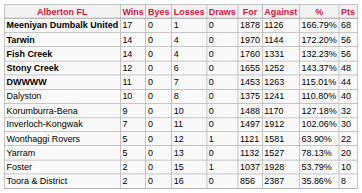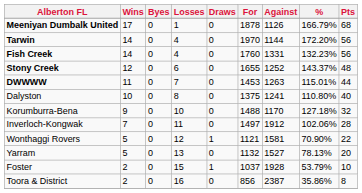Inverloch-Kongwak | Pts: 30 -> 28
Wonthaggi Rovers | %: 63.90% -> 70.90%
